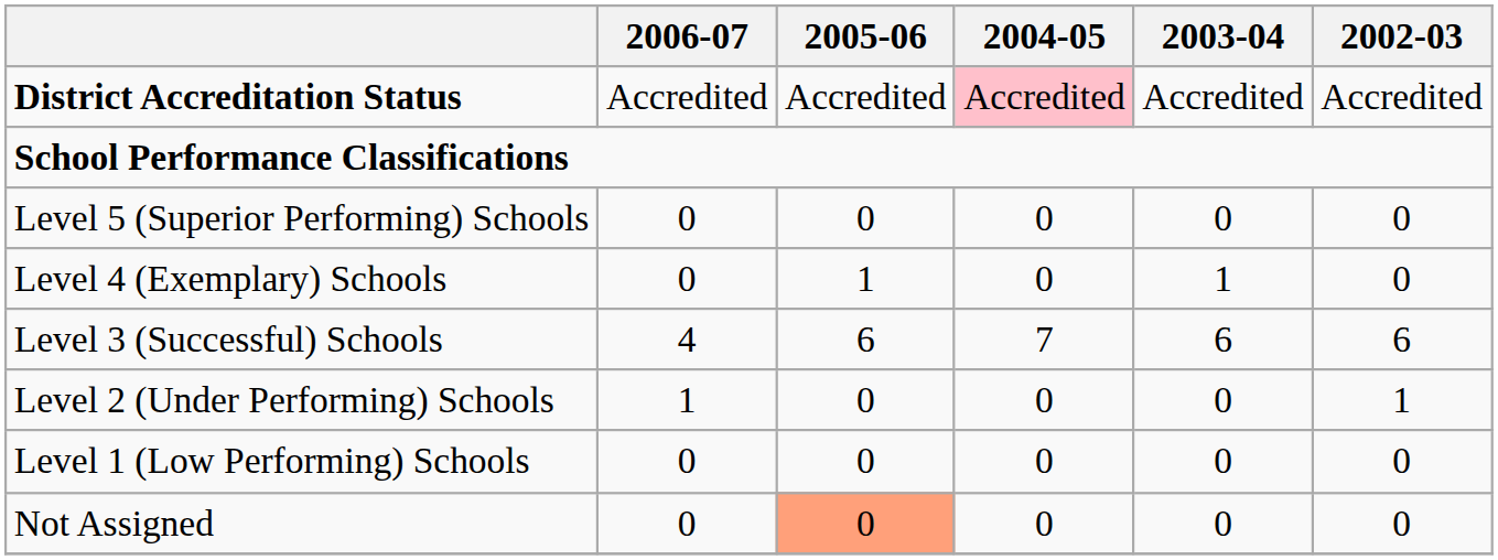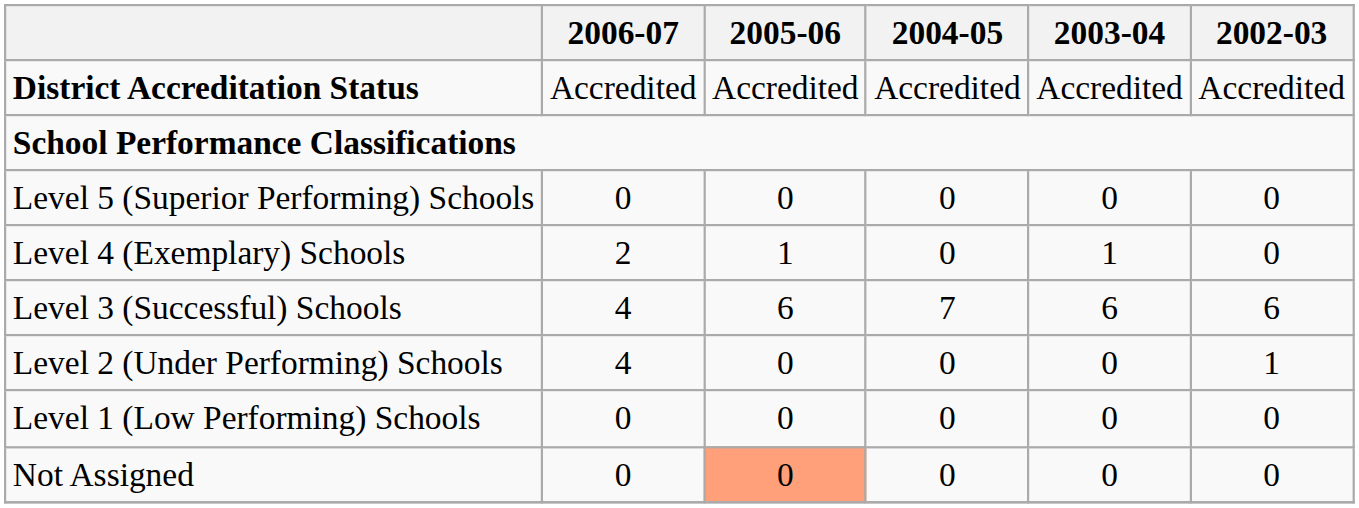District Accreditation Status | 2004-05: pink background -> no background
Level 4 (Exemplary) Schools | 2006-07: 0 -> 2
Level 2 (Under Performing) Schools | 2006-07: 1 -> 4
